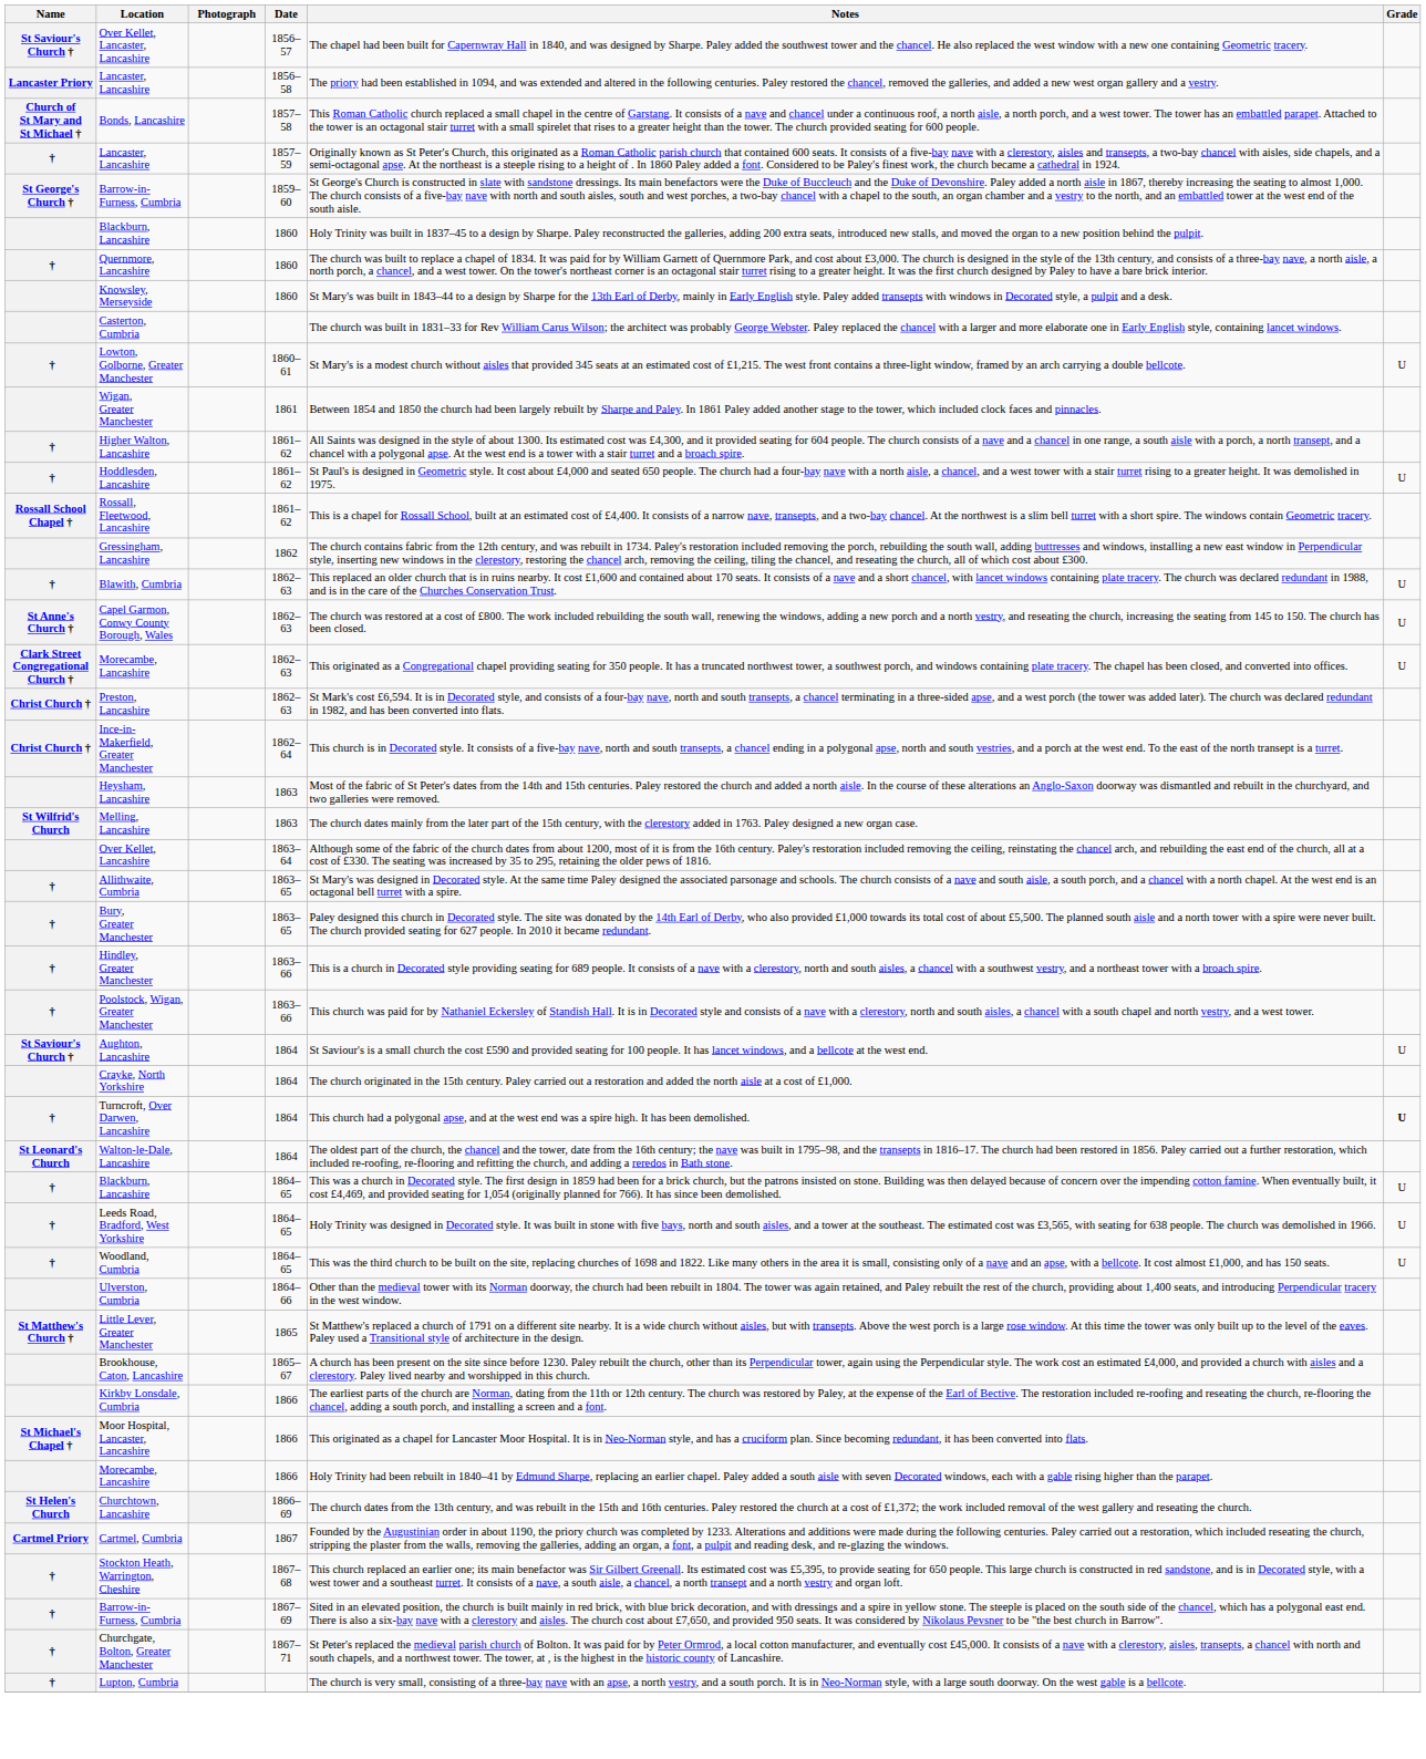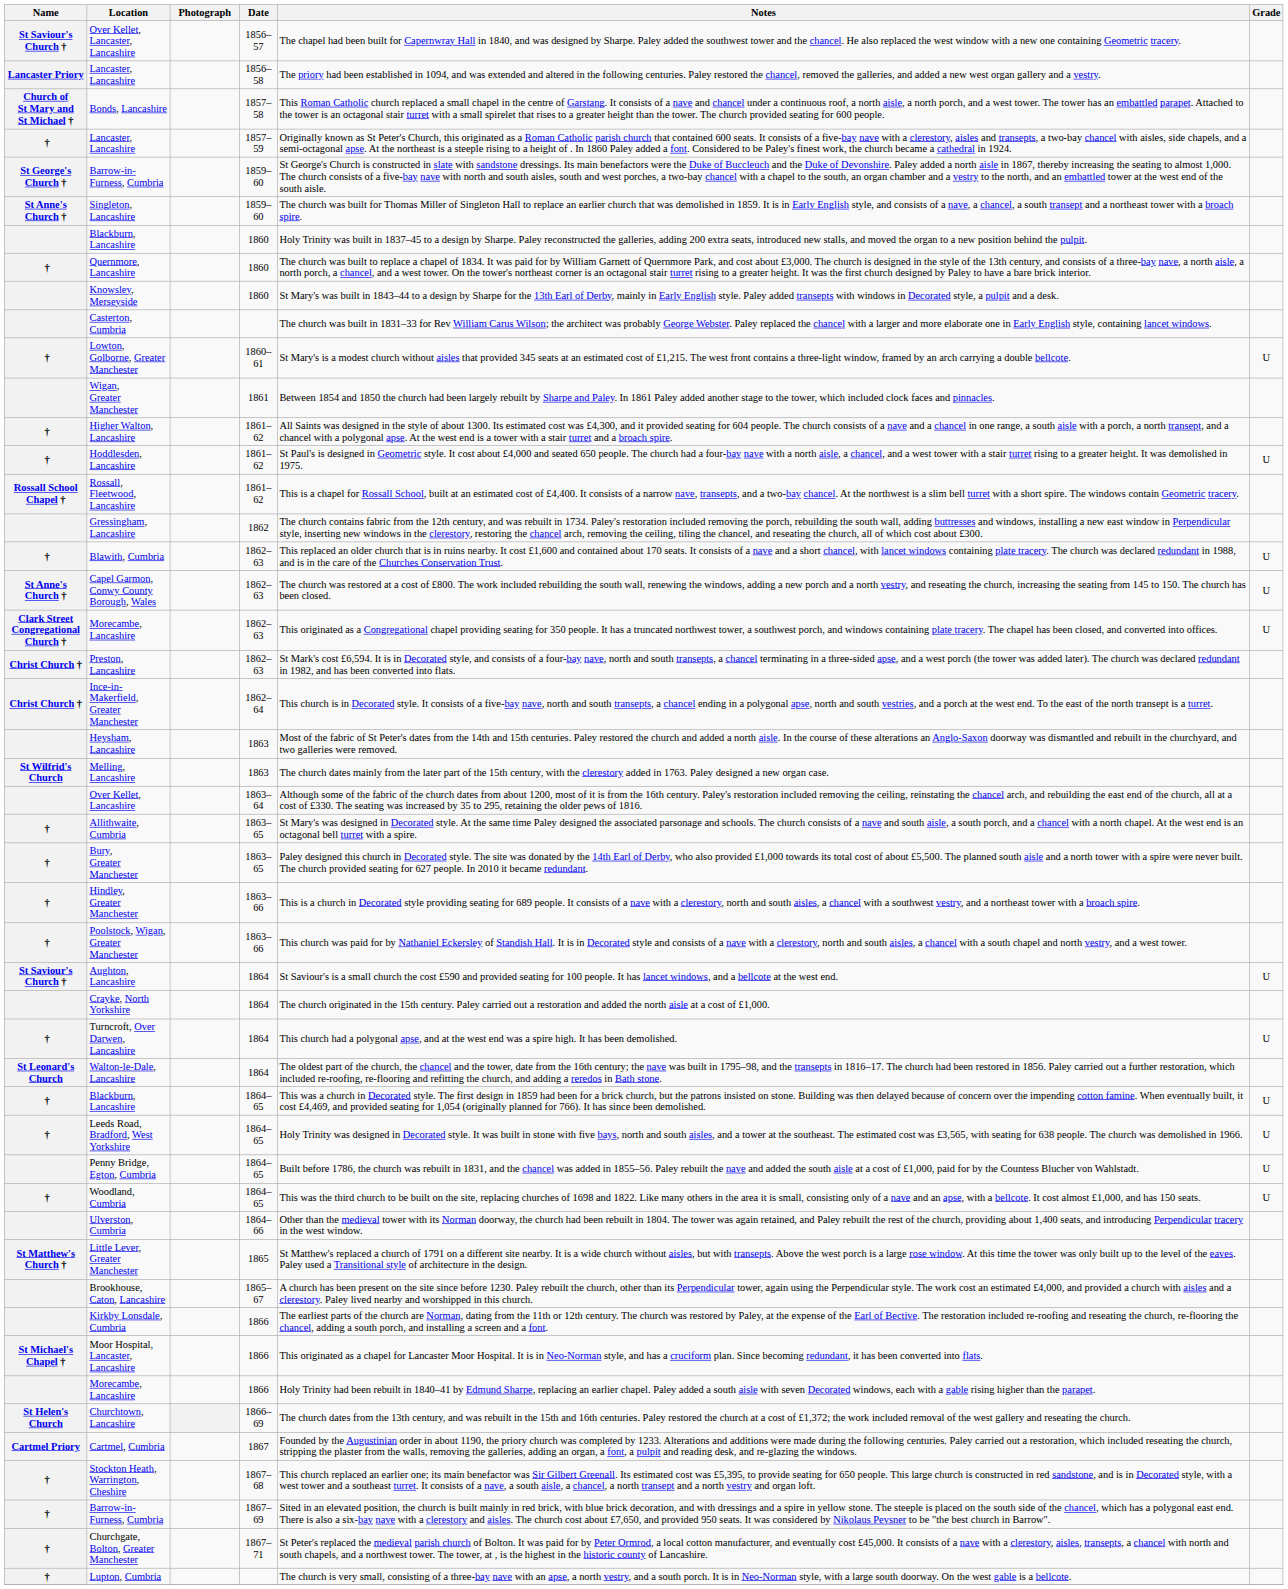+ row: St Anne's Church † | Singleton, Lancashire | 1859–60 | The church was built for Thomas Miller of Singleton Hall to replace an earlier church that was demolished in 1859. It is in Early English style, and consists of a nave, a chancel, a south transept and a northeast tower with a broach spire.
Turncroft, Over Darwen, Lancashire | Grade: bold -> normal
+ row: Penny Bridge, Egton, Cumbria | 1864–65 | Built before 1786, the church was rebuilt in 1831, and the chancel was added in 1855–56. Paley rebuilt the nave and added the south aisle at a cost of £1,000, paid for by the Countess Blucher von Wahlstadt. | U
